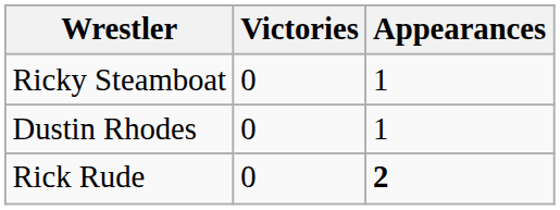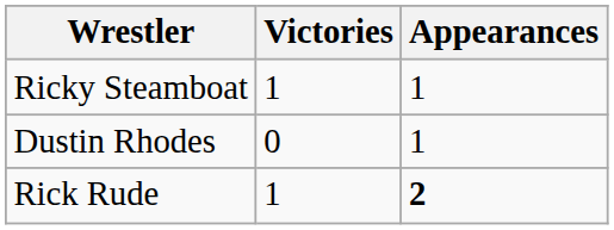Ricky Steamboat | Victories: 0 -> 1
Rick Rude | Victories: 0 -> 1
